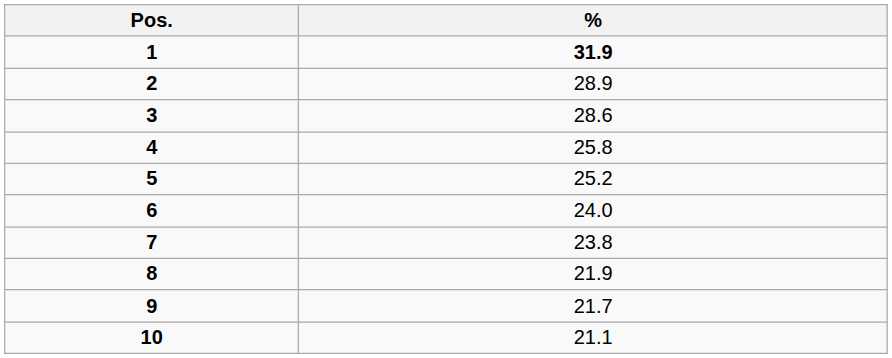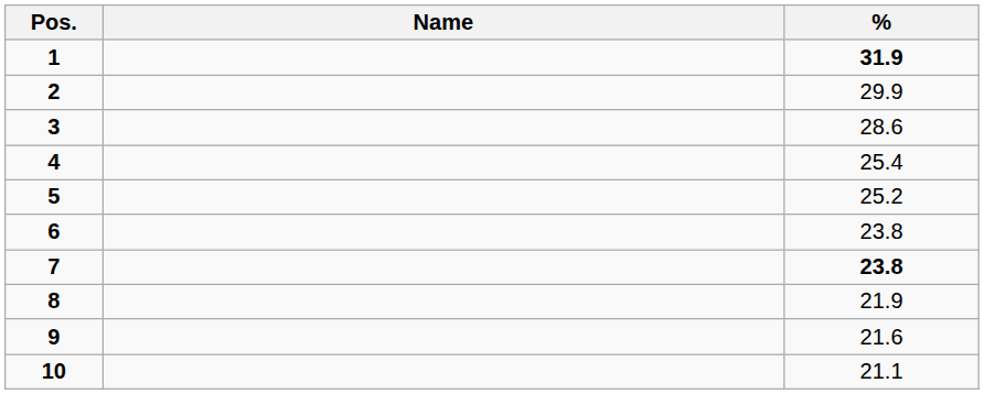+ column: Name
2 | %: 28.9 -> 29.9
4 | %: 25.8 -> 25.4
6 | %: 24.0 -> 23.8
7 | %: normal -> bold
9 | %: 21.7 -> 21.6
